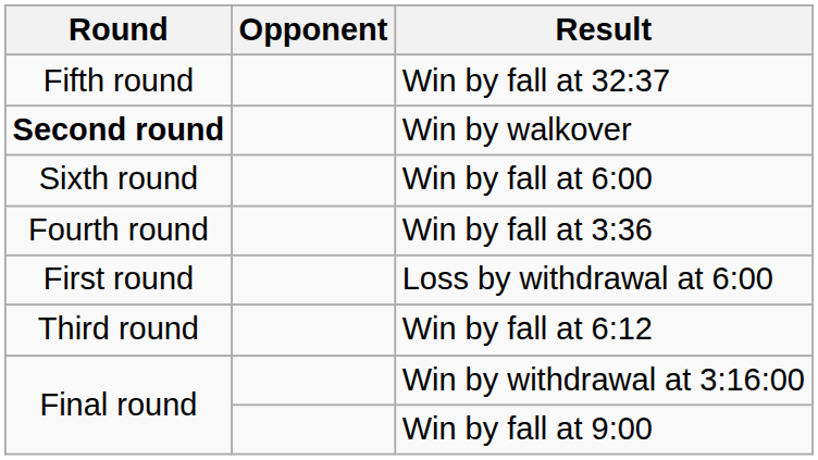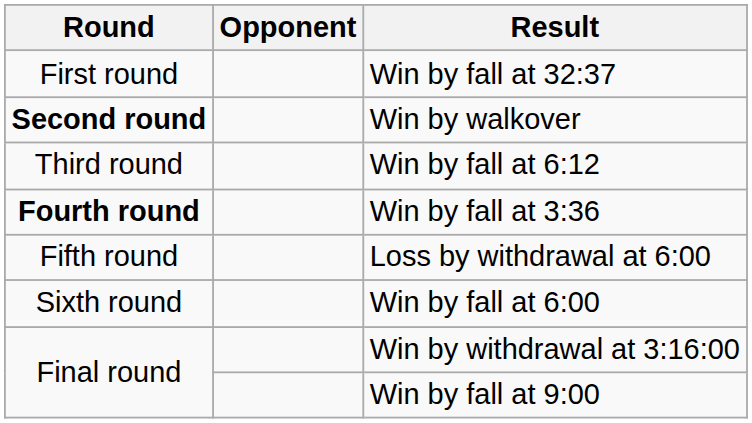Win by fall at 32:37 | Round: Fifth round -> First round
rows swapped: Win by fall at 6:12 <-> Win by fall at 6:00
Win by fall at 3:36 | Round: normal -> bold
Loss by withdrawal at 6:00 | Round: First round -> Fifth round
